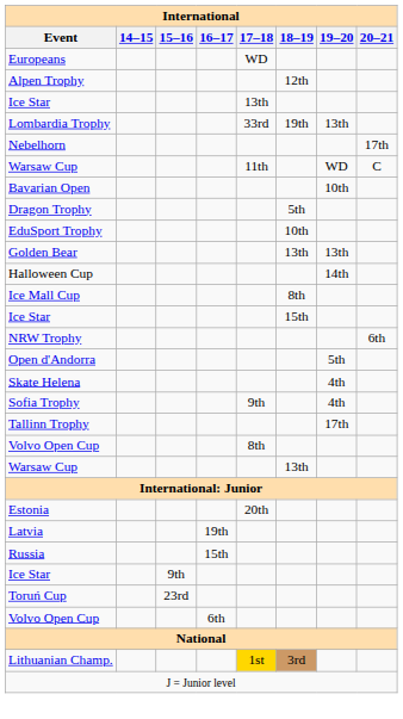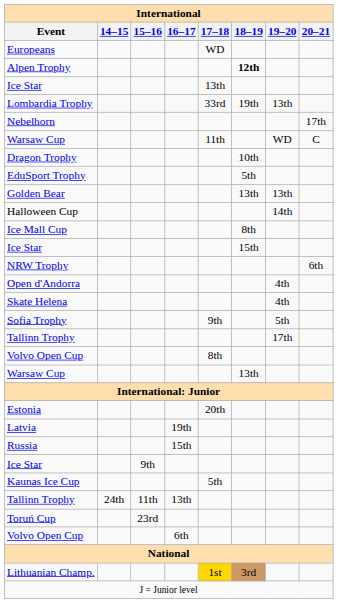Alpen Trophy | 18–19: normal -> bold
- row: Bavarian Open | 10th
Dragon Trophy | 18–19: 5th -> 10th
EduSport Trophy | 18–19: 10th -> 5th
Open d'Andorra | 19–20: 5th -> 4th
Sofia Trophy | 19–20: 4th -> 5th
+ row: Kaunas Ice Cup | 5th
+ row: Tallinn Trophy | 24th | 11th | 13th
